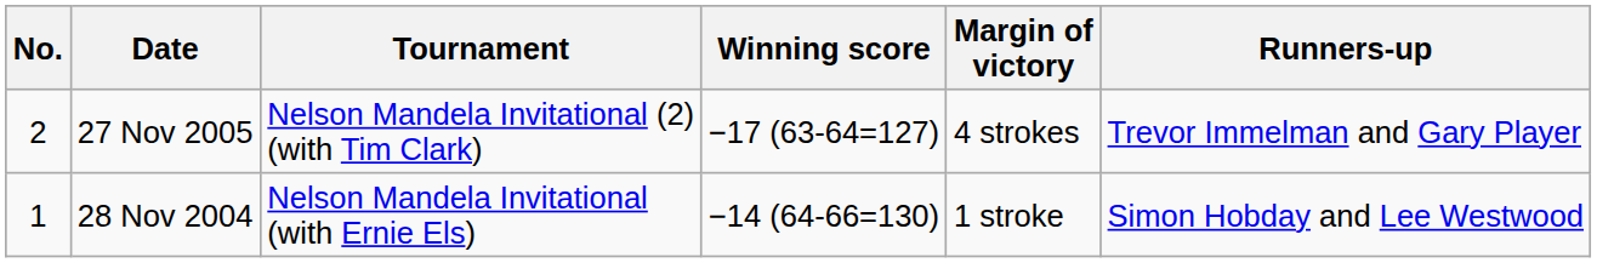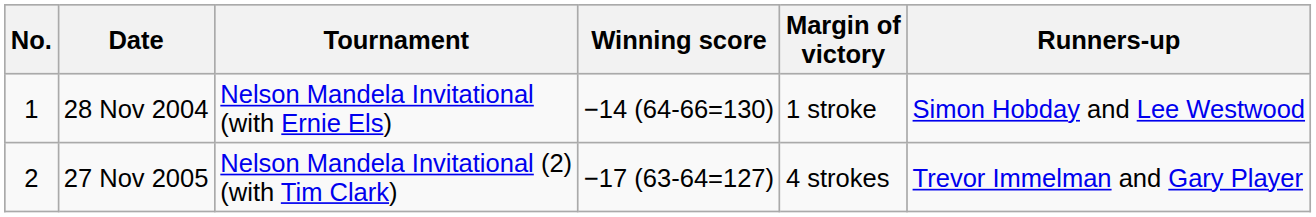rows swapped: 28 Nov 2004 <-> 27 Nov 2005
